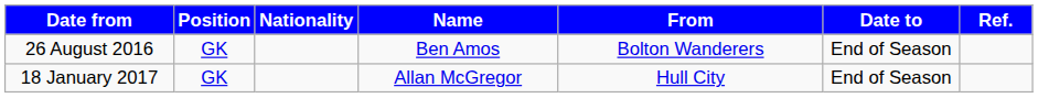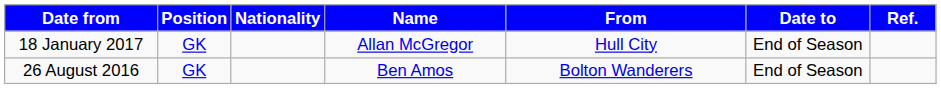rows swapped: 26 August 2016 <-> 18 January 2017
